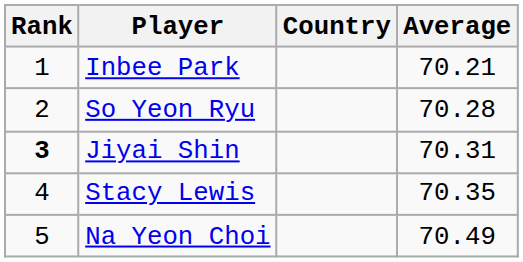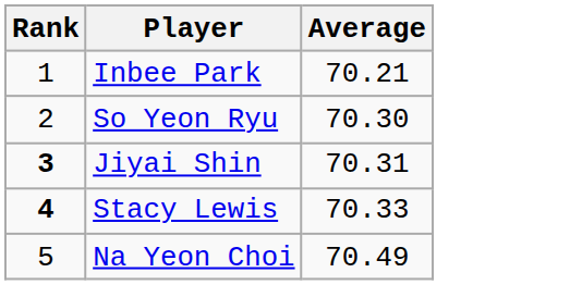- column: Country
So Yeon Ryu | Average: 70.28 -> 70.30
Stacy Lewis | Rank: normal -> bold
Stacy Lewis | Average: 70.35 -> 70.33
